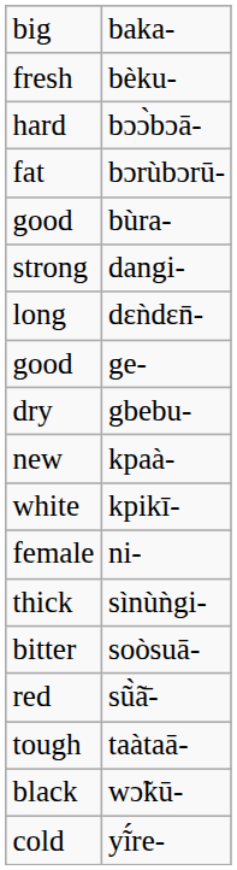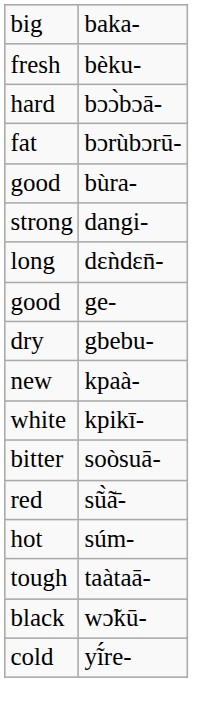- row: female | ni-
- row: thick | sìnùǹgi-
+ row: hot | súm-
